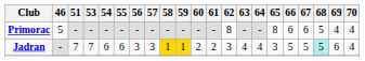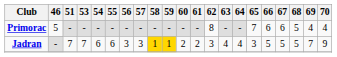Primorac | 65: 8 -> 7
Jadran | 68: paleturquoise background -> no background
Jadran | 69: 6 -> 7
Jadran | 70: 4 -> 9
